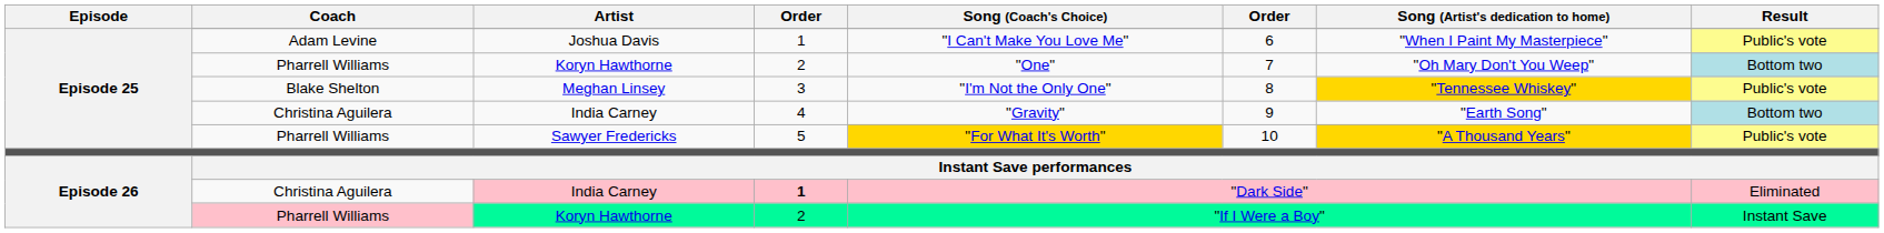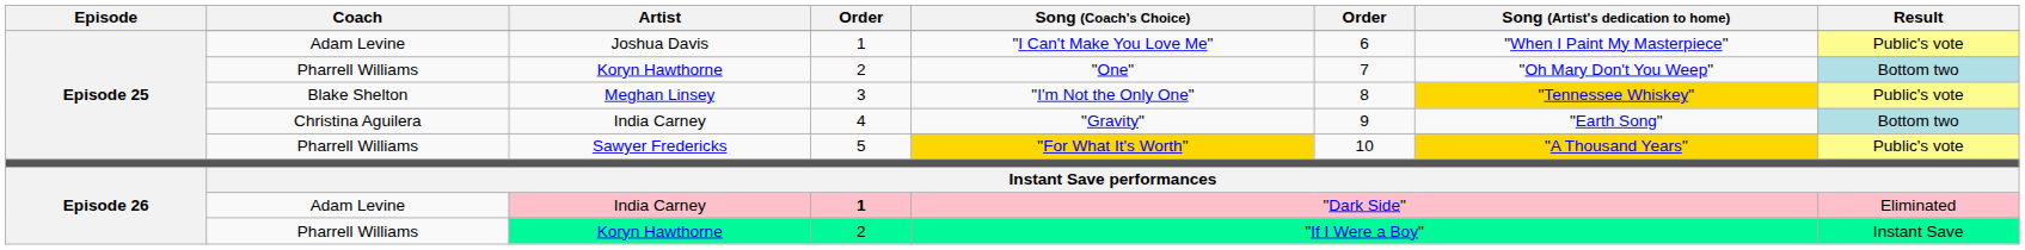Episode 26 / India Carney | Coach: Christina Aguilera -> Adam Levine
Episode 26 / Koryn Hawthorne | Coach: pink background -> no background
